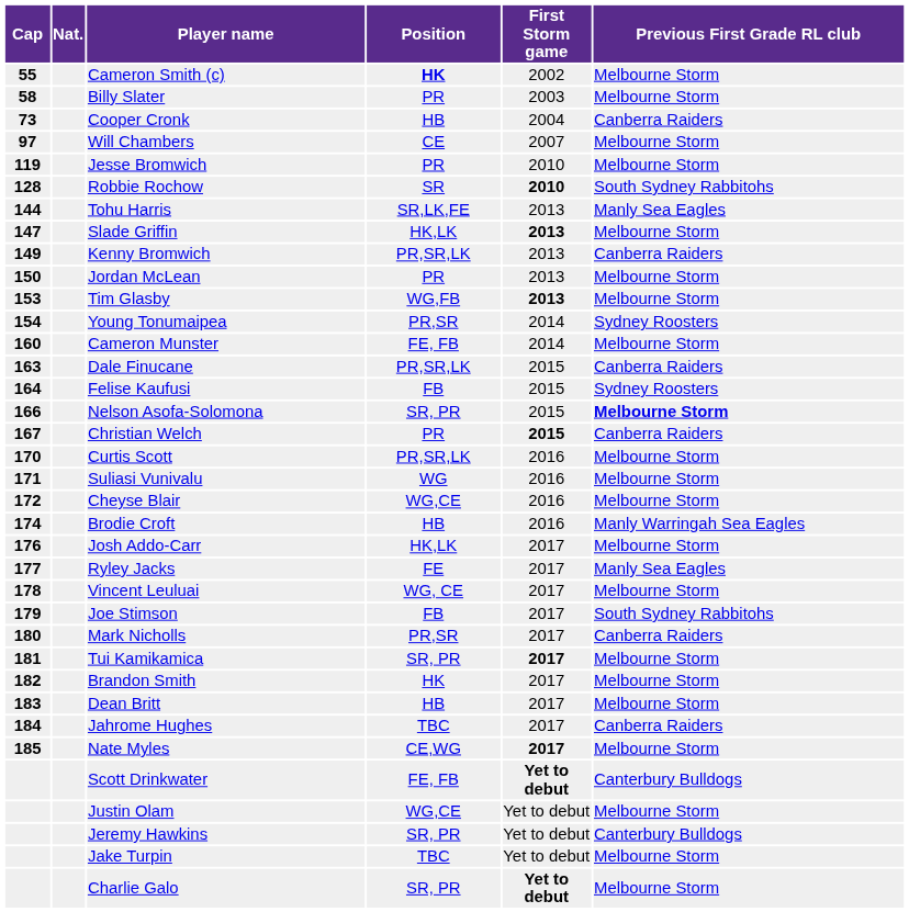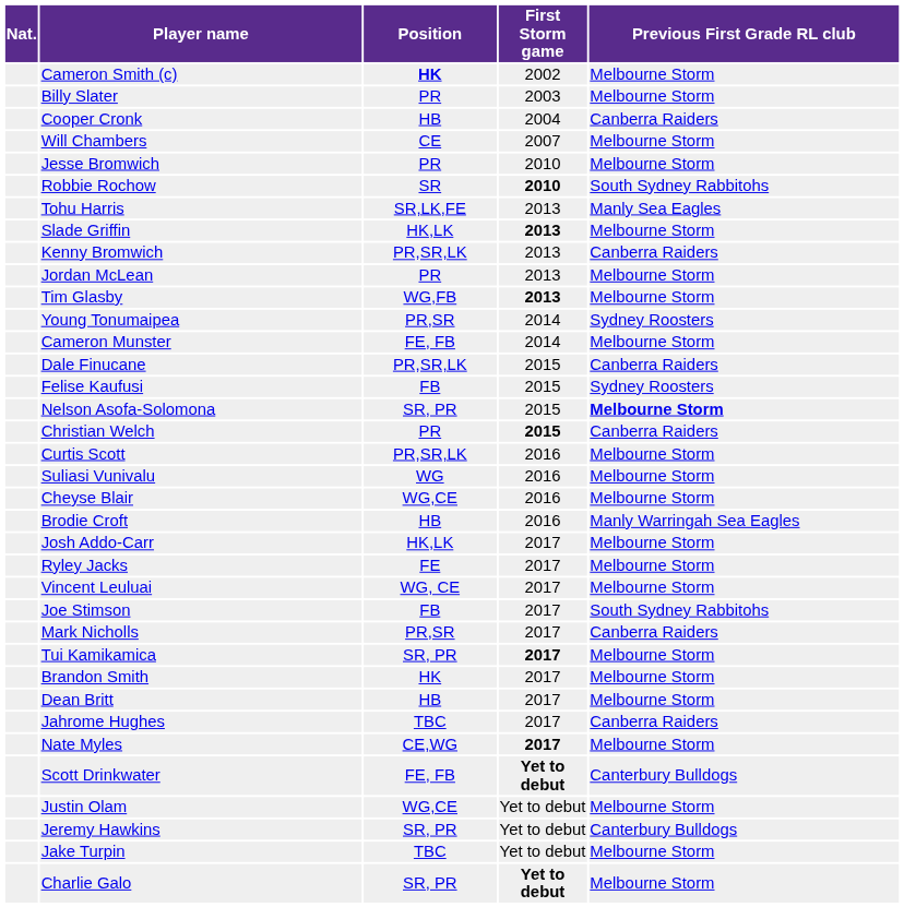- column: Cap | 55 | 58 | 73 | 97 | 119 | 128 | 144 | 147 | 149 | 150 | 153 | 154 | 160 | 163 | 164 | 166 | 167 | 170 | 171 | 172 | 174 | 176 | 177 | 178 | 179 | 180 | 181 | 182 | 183 | 184 | 185
Ryley Jacks | Previous First Grade RL club: Manly Sea Eagles -> Melbourne Storm
